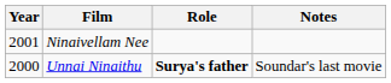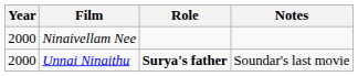Ninaivellam Nee | Year: 2001 -> 2000
